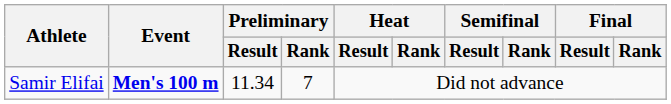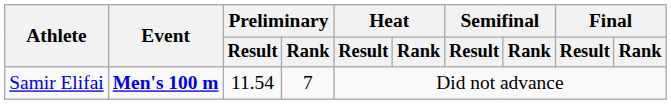Samir Elifai | Preliminary / Result: 11.34 -> 11.54
